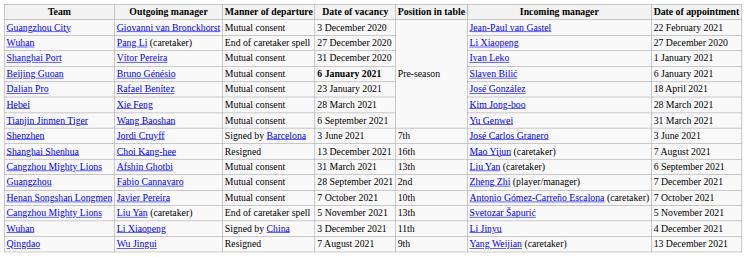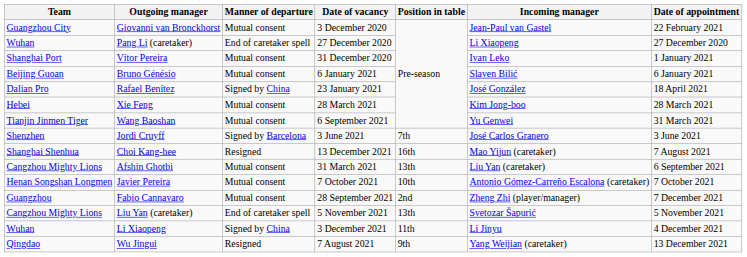Bruno Génésio | Date of vacancy: bold -> normal
Rafael Benítez | Manner of departure: Mutual consent -> Signed by China
rows swapped: Fabio Cannavaro <-> Javier Pereira
